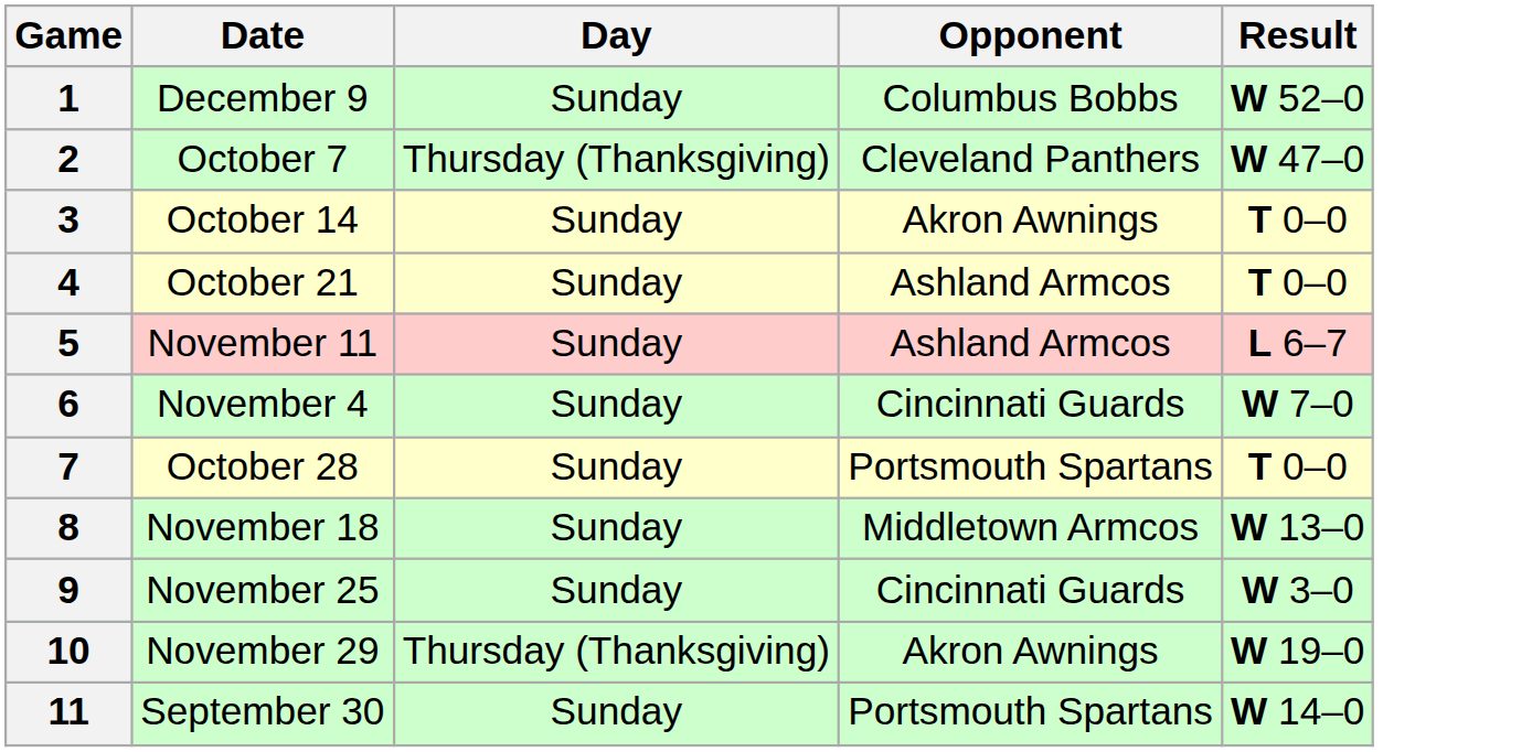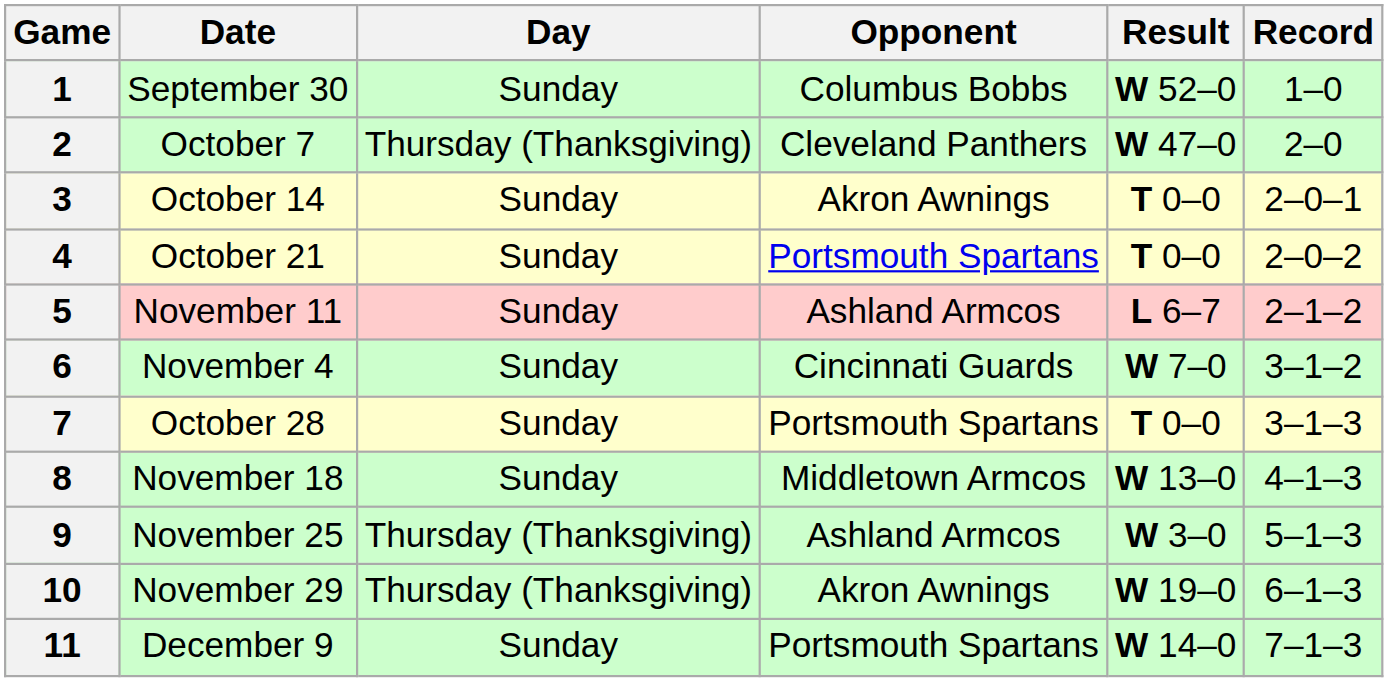+ column: Record | 1–0 | 2–0 | 2–0–1 | 2–0–2 | 2–1–2 | 3–1–2 | 3–1–3 | 4–1–3 | 5–1–3 | 6–1–3 | 7–1–3
1 | Date: December 9 -> September 30
4 | Opponent: Ashland Armcos -> Portsmouth Spartans
9 | Day: Sunday -> Thursday (Thanksgiving)
9 | Opponent: Cincinnati Guards -> Ashland Armcos
11 | Date: September 30 -> December 9
